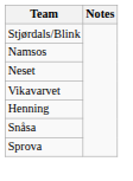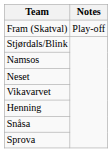+ row: Fram (Skatval) | Play-off
